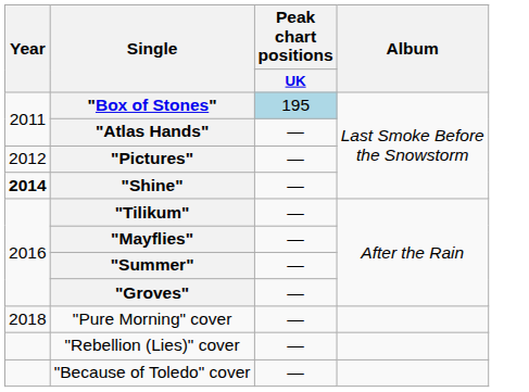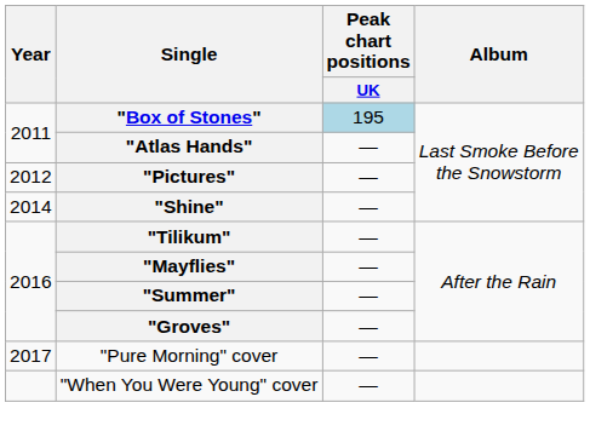"Shine" | Year: bold -> normal
"Pure Morning" cover | Year: 2018 -> 2017
- row: "Rebellion (Lies)" cover | —
+ row: "When You Were Young" cover | —
- row: "Because of Toledo" cover | —
